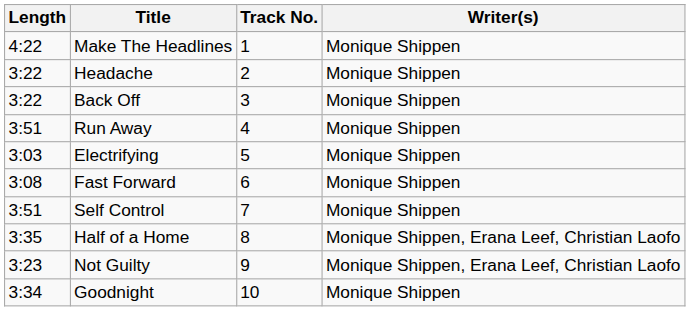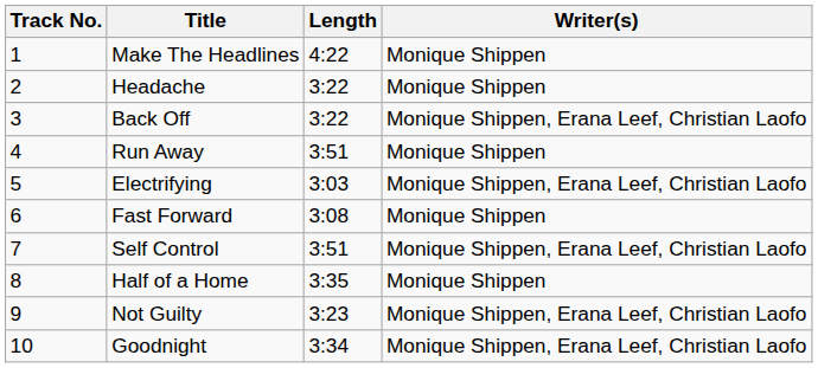columns swapped: Track No. <-> Length
Back Off | Writer(s): Monique Shippen -> Monique Shippen, Erana Leef, Christian Laofo
Electrifying | Writer(s): Monique Shippen -> Monique Shippen, Erana Leef, Christian Laofo
Self Control | Writer(s): Monique Shippen -> Monique Shippen, Erana Leef, Christian Laofo
Half of a Home | Writer(s): Monique Shippen, Erana Leef, Christian Laofo -> Monique Shippen
Goodnight | Writer(s): Monique Shippen -> Monique Shippen, Erana Leef, Christian Laofo
